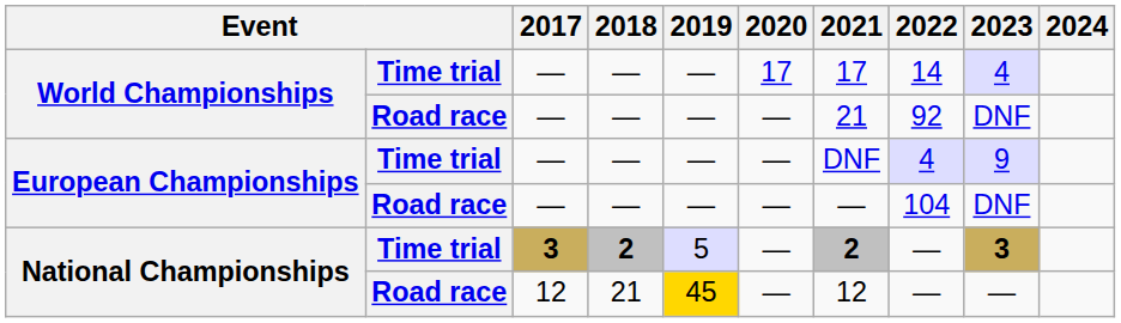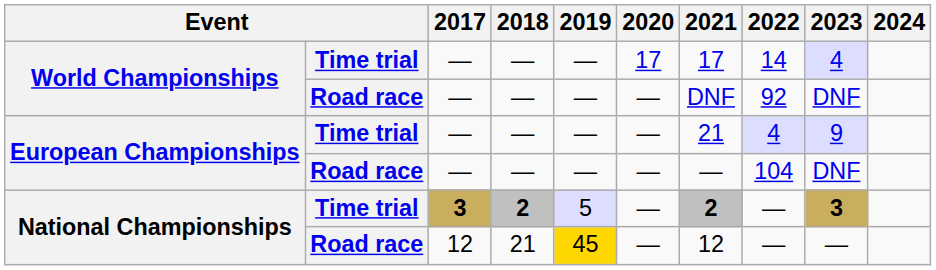World Championships / Road race | 2021: 21 -> DNF
European Championships / Time trial | 2021: DNF -> 21
